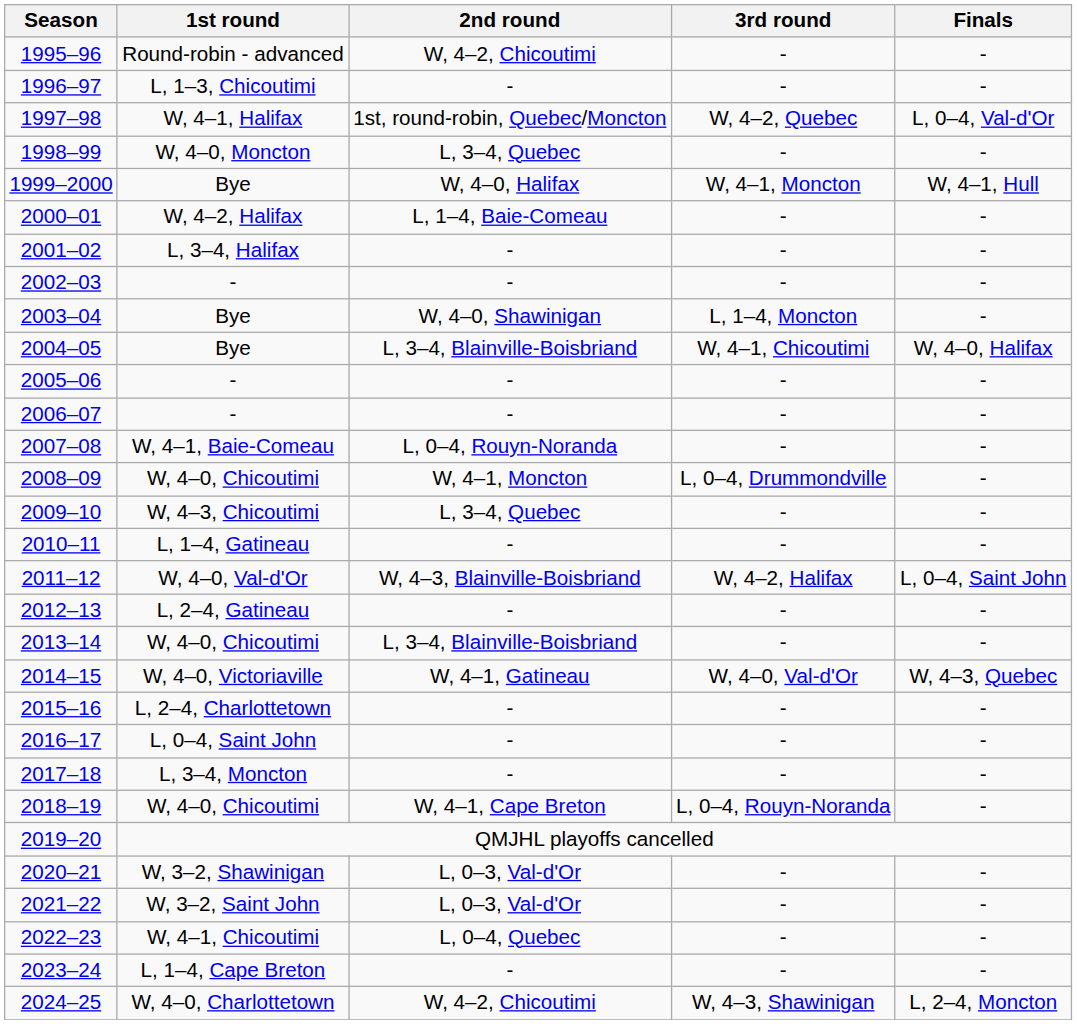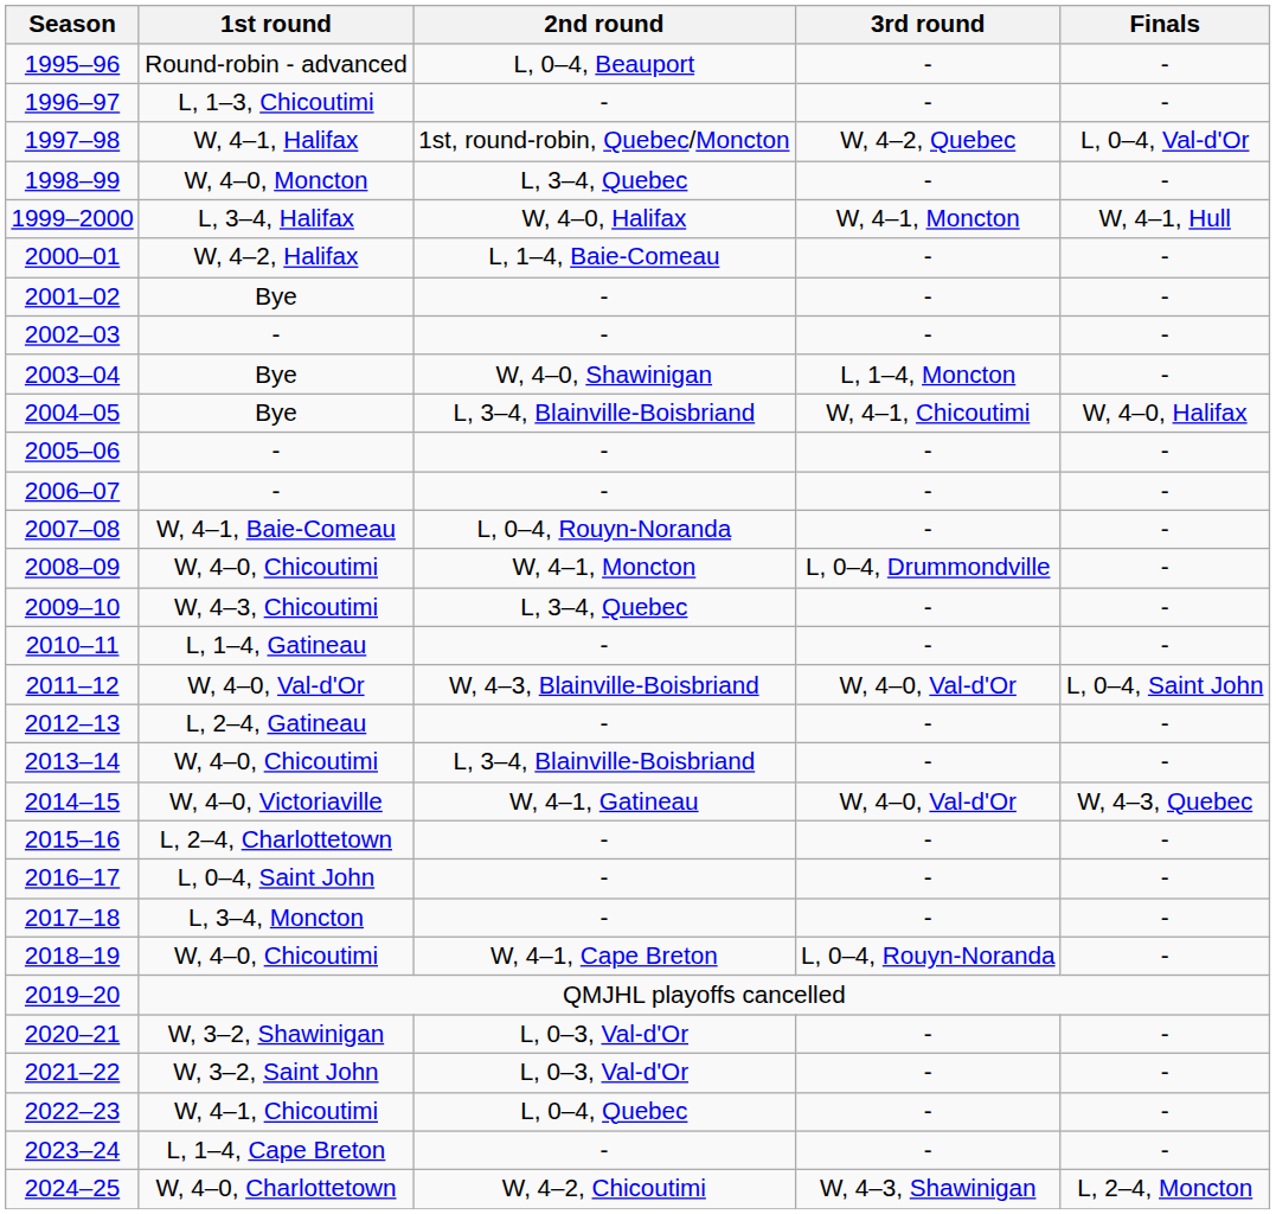1995–96 | 2nd round: W, 4–2, Chicoutimi -> L, 0–4, Beauport
1999–2000 | 1st round: Bye -> L, 3–4, Halifax
2001–02 | 1st round: L, 3–4, Halifax -> Bye
2011–12 | 3rd round: W, 4–2, Halifax -> W, 4–0, Val-d'Or
